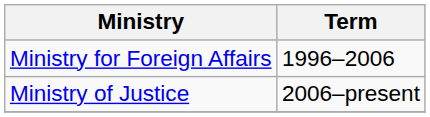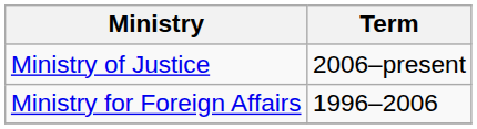rows swapped: Ministry for Foreign Affairs <-> Ministry of Justice
